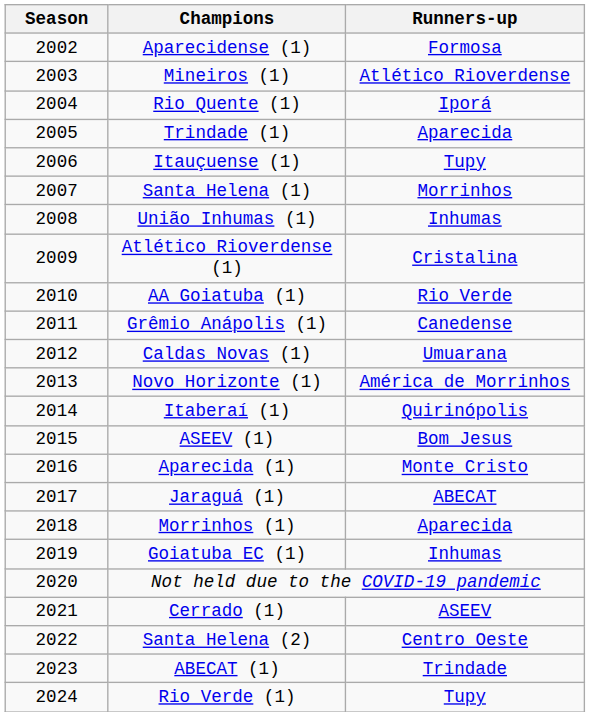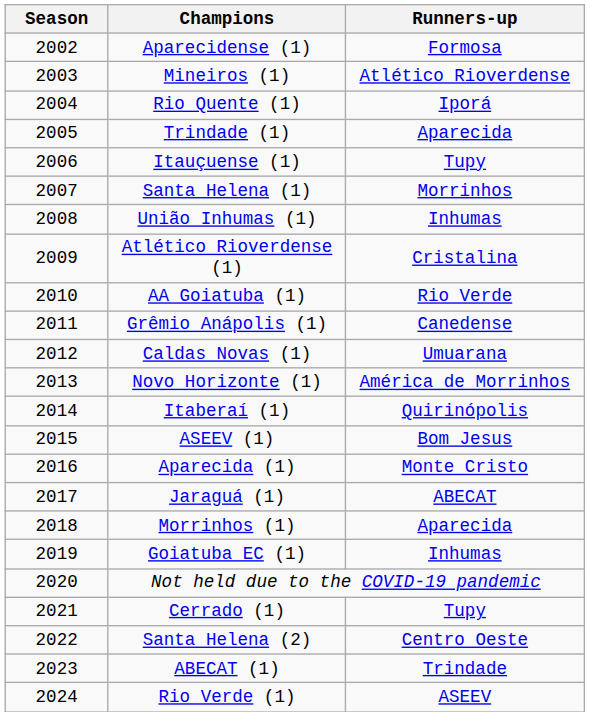Cerrado (1) | Runners-up: ASEEV -> Tupy
Rio Verde (1) | Runners-up: Tupy -> ASEEV
